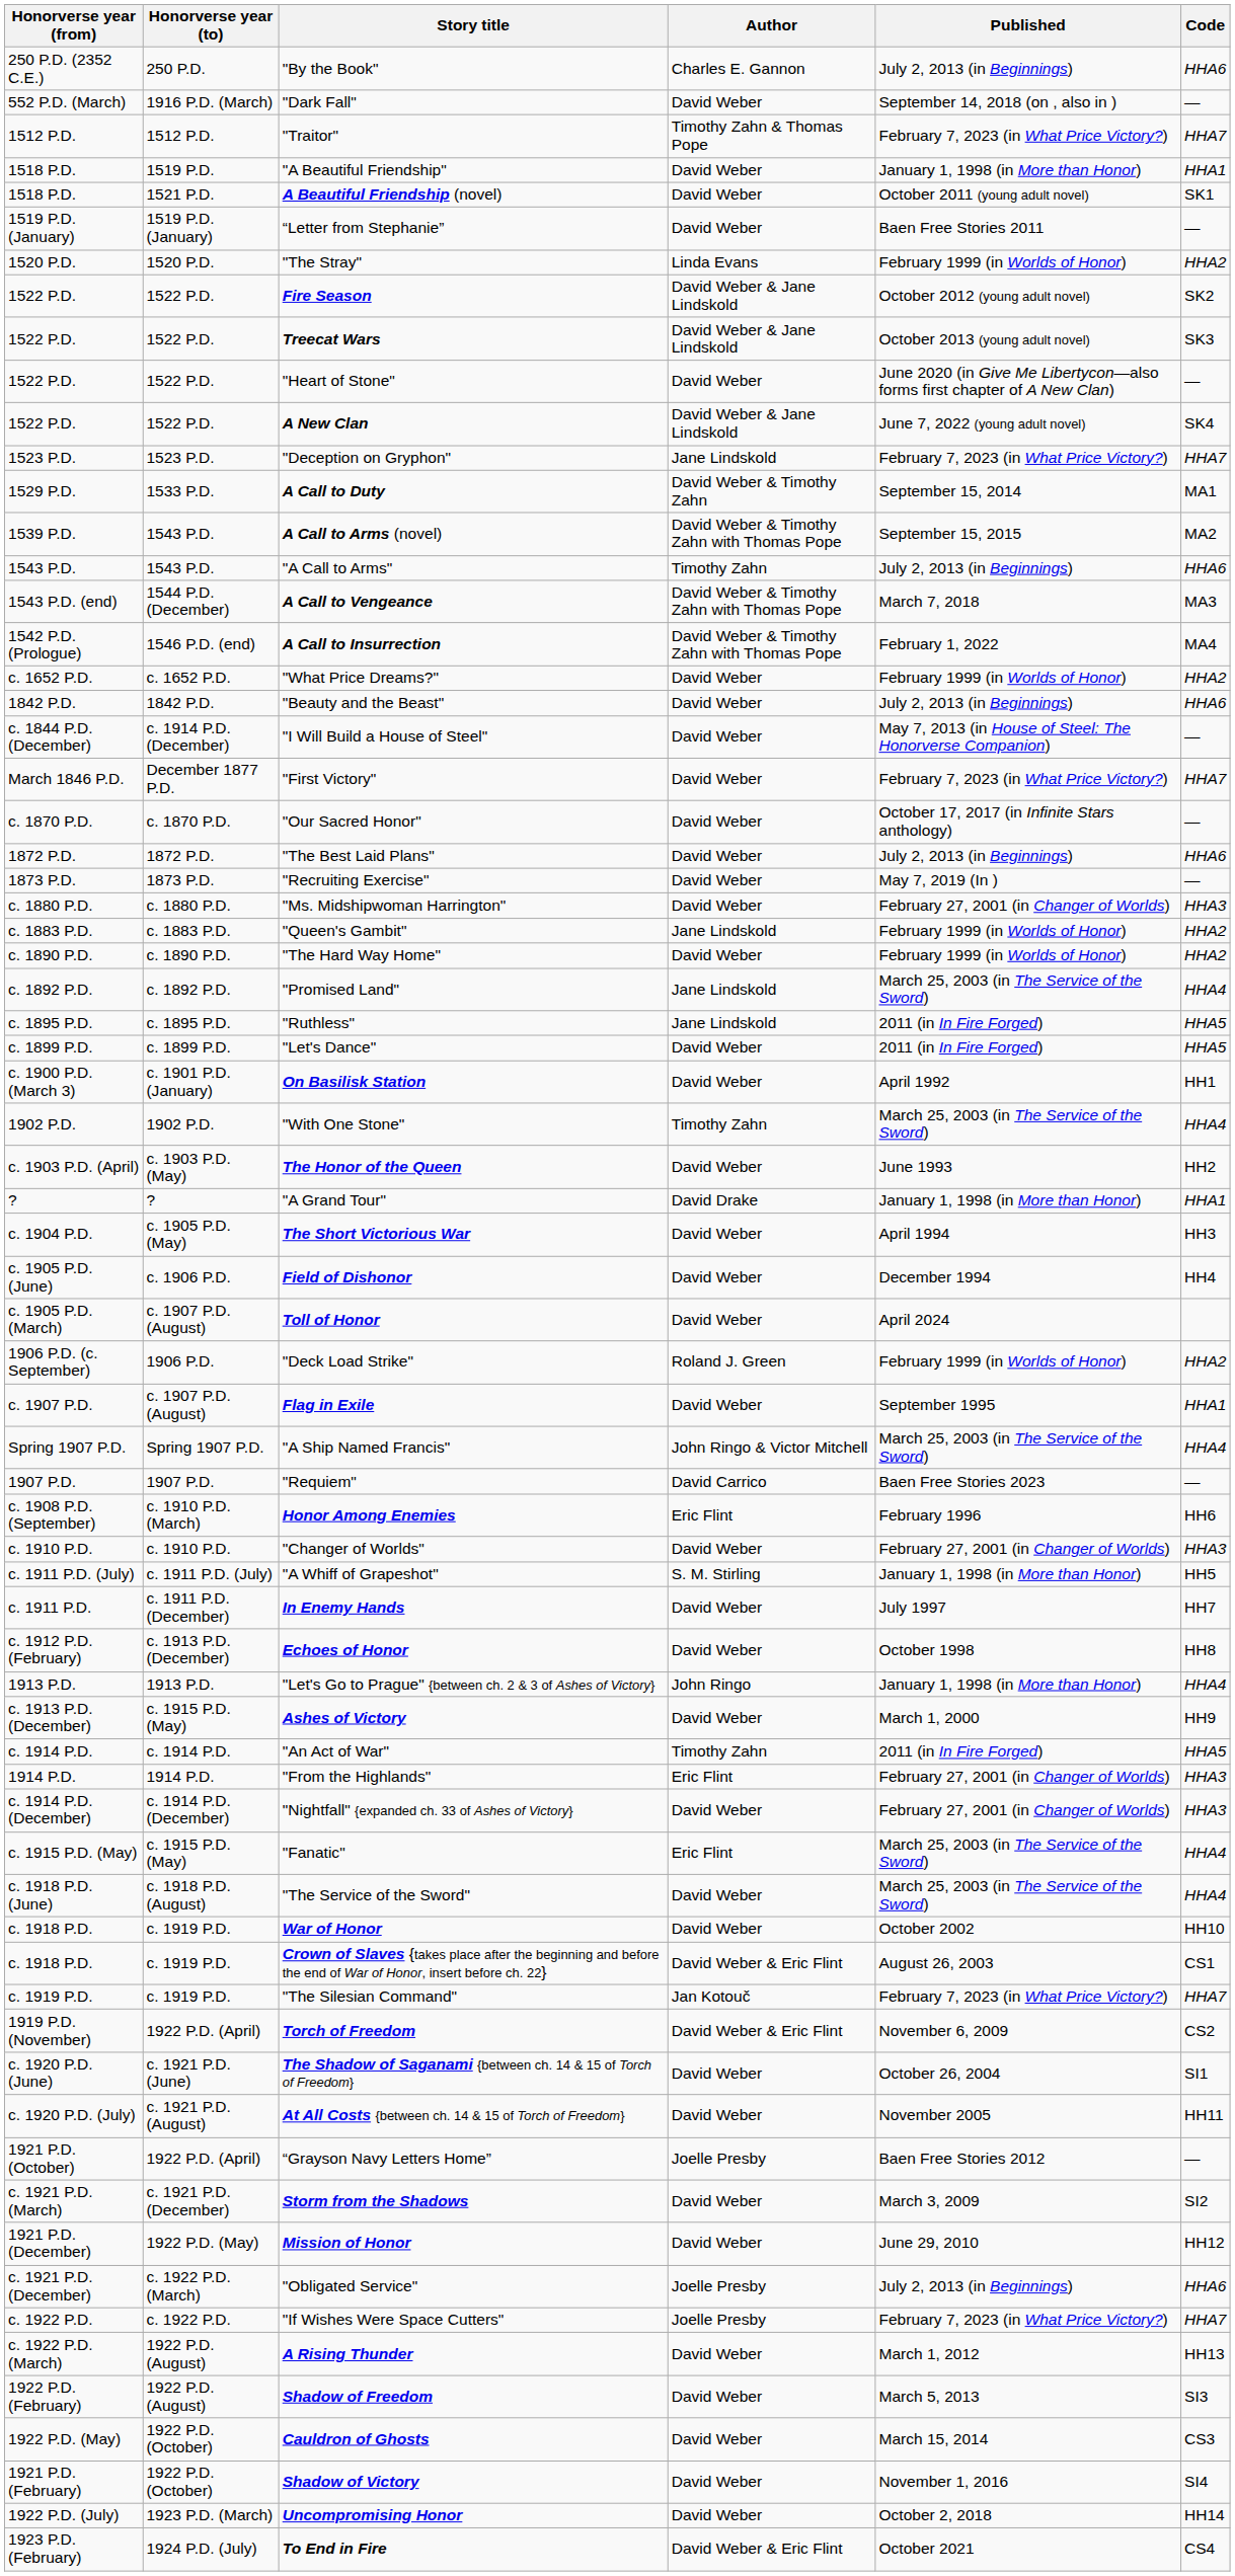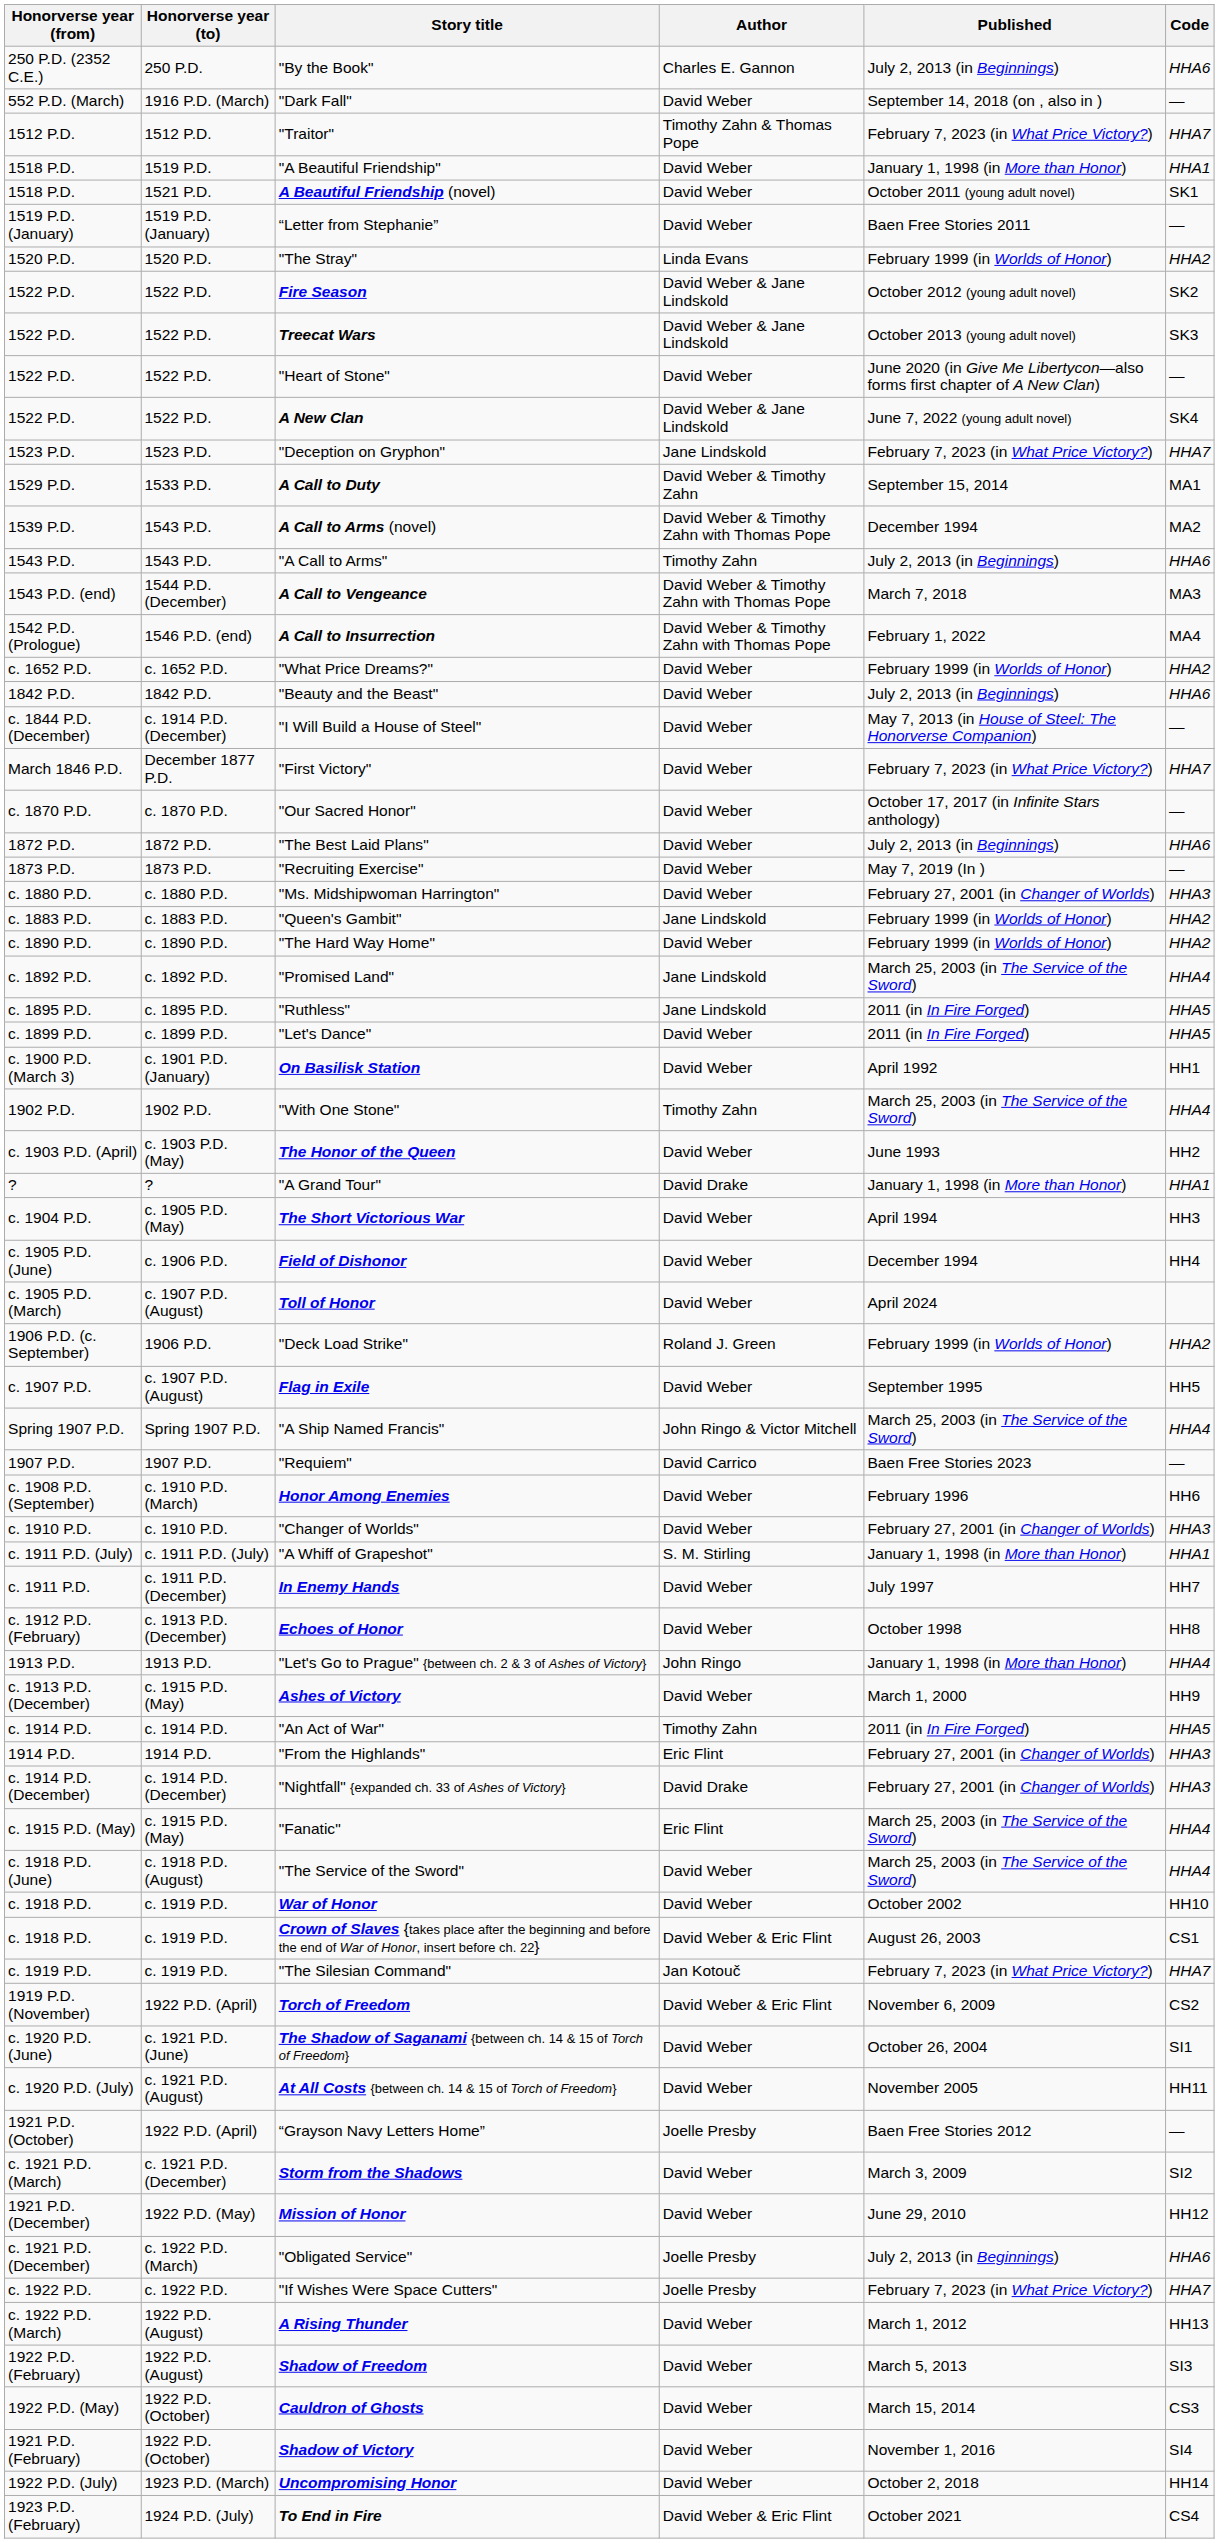A Call to Arms (novel) | Published: September 15, 2015 -> December 1994
Flag in Exile | Code: HHA1 -> HH5
Honor Among Enemies | Author: Eric Flint -> David Weber
"A Whiff of Grapeshot" | Code: HH5 -> HHA1
"Nightfall" {expanded ch. 33 of Ashes of Victory} | Author: David Weber -> David Drake
